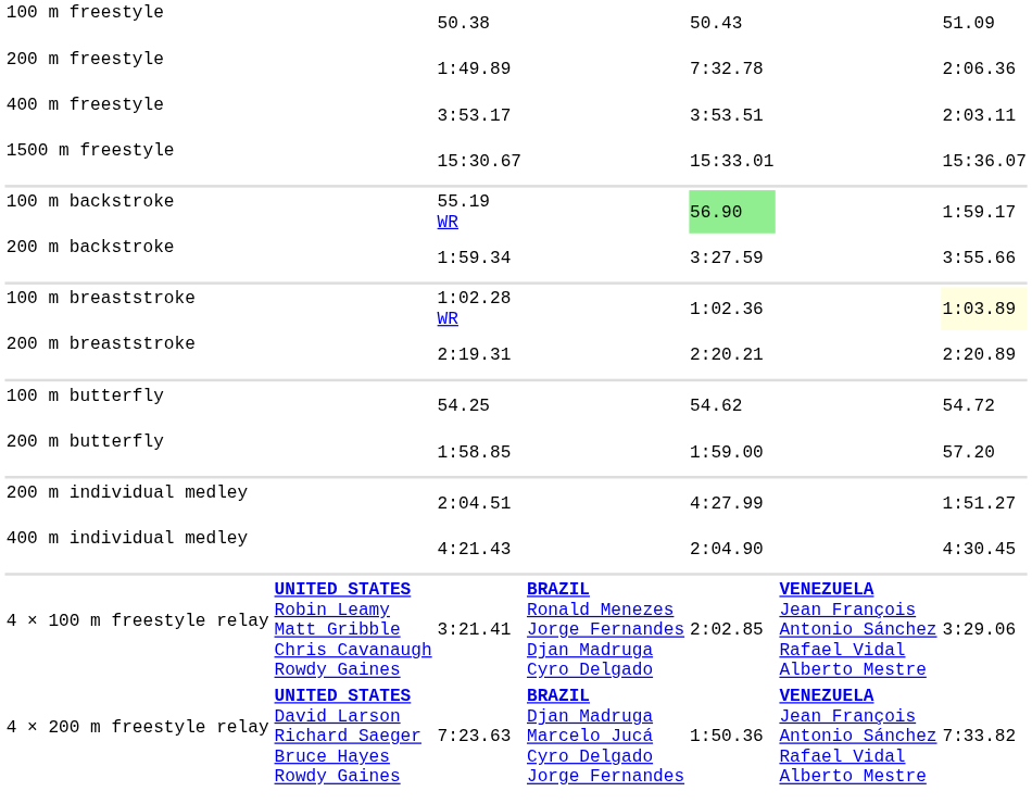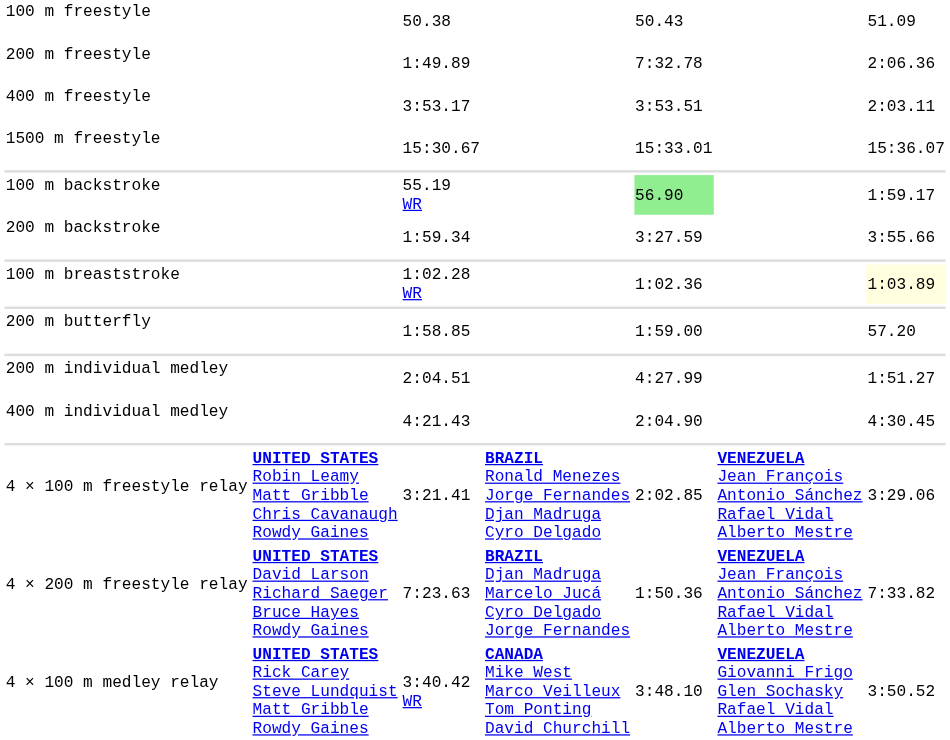- row: 200 m breaststroke | 2:19.31 | 2:20.21 | 2:20.89
- row: 100 m butterfly | 54.25 | 54.62 | 54.72
+ row: 4 × 100 m medley relay | UNITED STATES Rick Carey Steve Lundquist Matt Gribble Rowdy Gaines | 3:40.42 WR | CANADA Mike West Marco Veilleux Tom Ponting David Churchill | 3:48.10 | VENEZUELA Giovanni Frigo Glen Sochasky Rafael Vidal Alberto Mestre | 3:50.52
